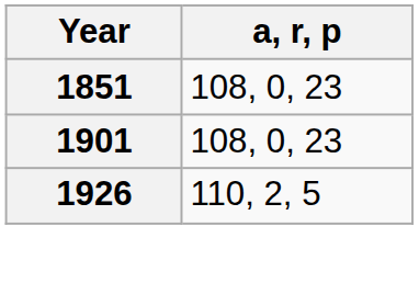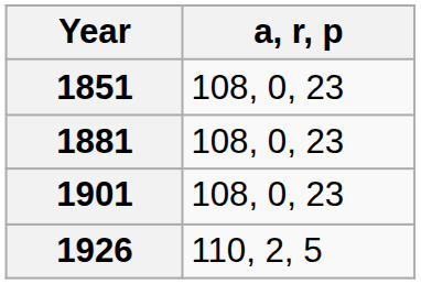+ row: 1881 | 108, 0, 23
